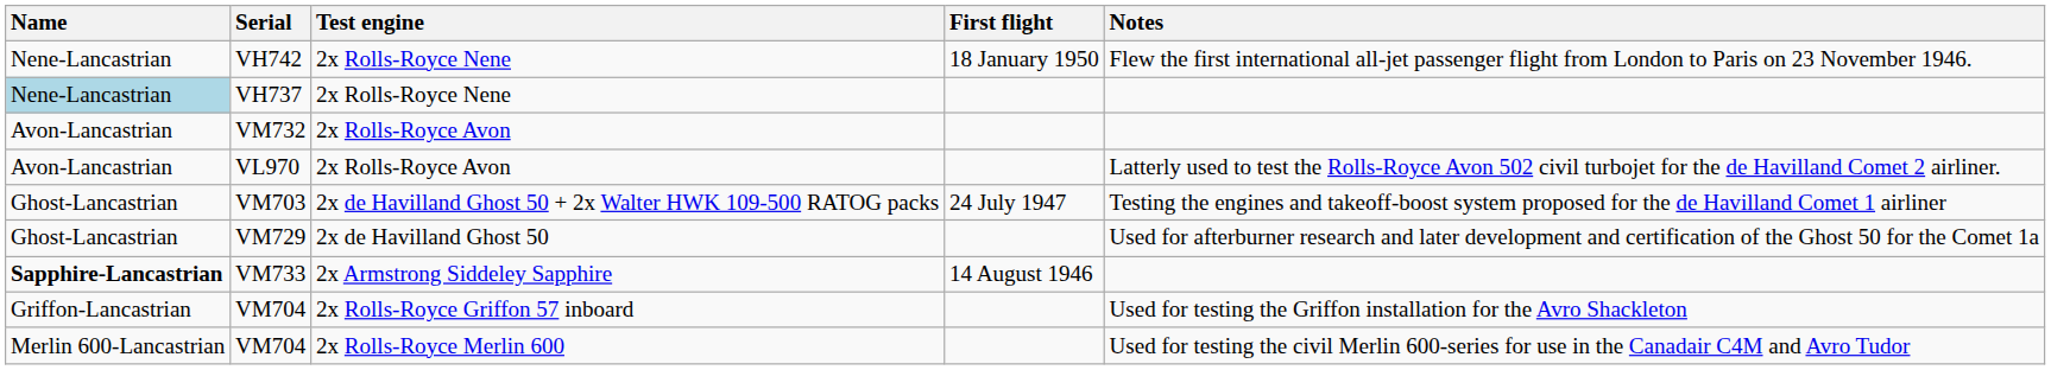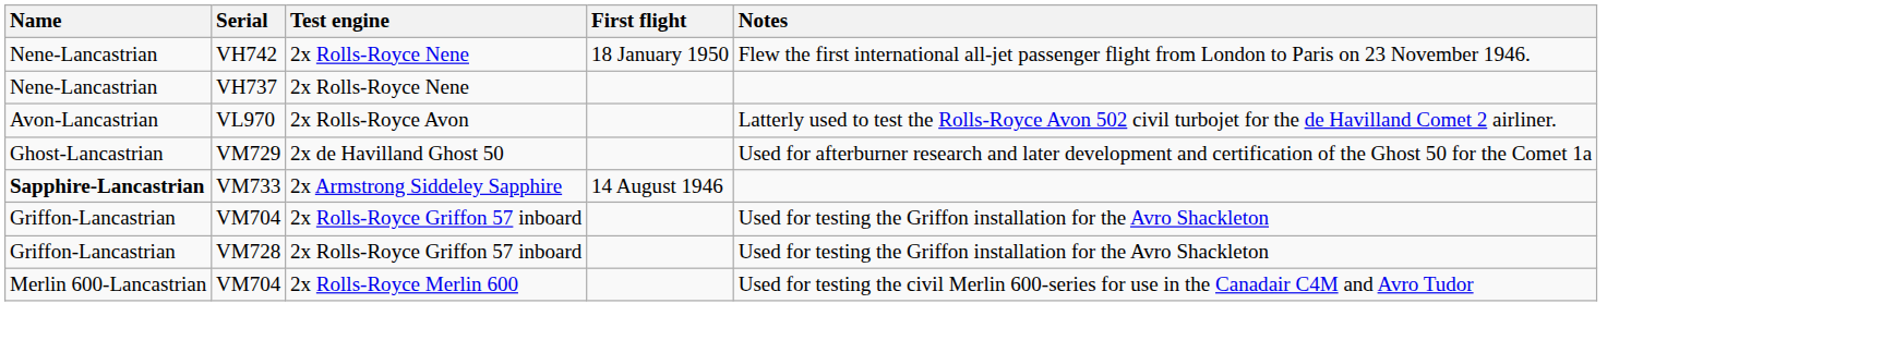VH737 | Name: lightblue background -> no background
- row: Avon-Lancastrian | VM732 | 2x Rolls-Royce Avon
- row: Ghost-Lancastrian | VM703 | 2x de Havilland Ghost 50 + 2x Walter HWK 109-500 RATOG packs | 24 July 1947 | Testing the engines and takeoff-boost system proposed for the de Havilland Comet 1 airliner
+ row: Griffon-Lancastrian | VM728 | 2x Rolls-Royce Griffon 57 inboard | Used for testing the Griffon installation for the Avro Shackleton
